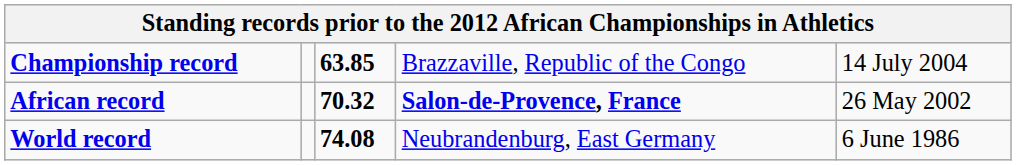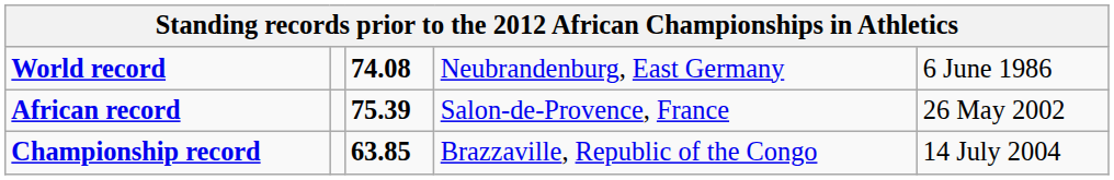rows swapped: World record <-> Championship record
African record | column 3: 70.32 -> 75.39
African record | column 4: bold -> normal
